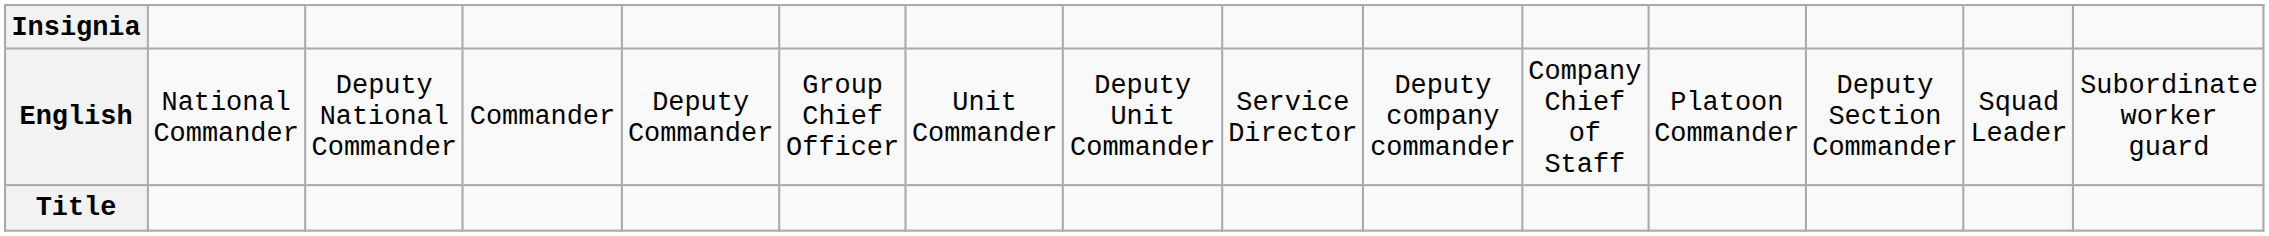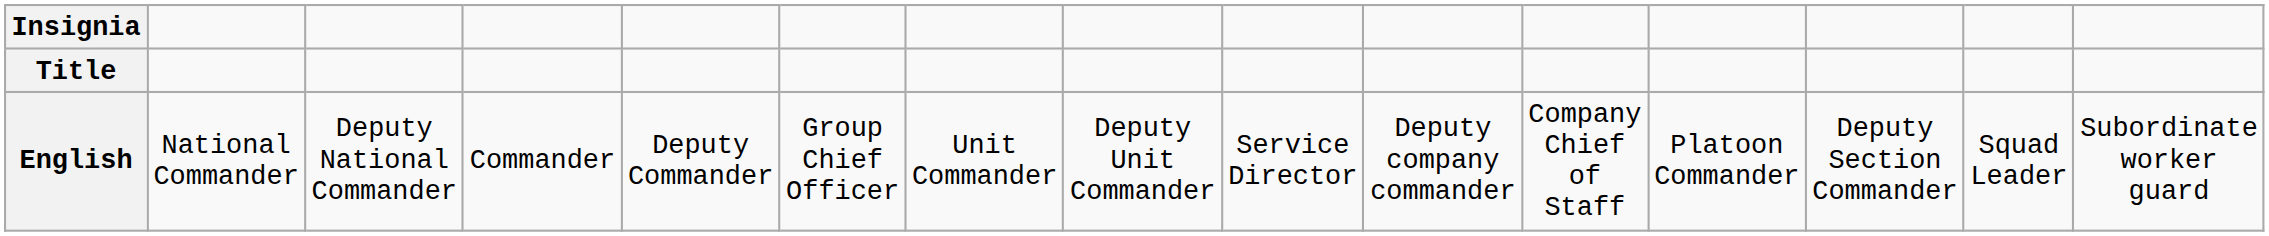rows swapped: Title <-> English
